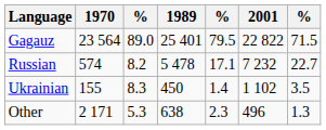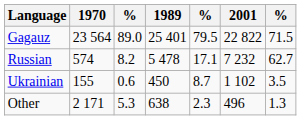Russian | column 7: 22.7 -> 62.7
Ukrainian | column 3: 8.3 -> 0.6
Ukrainian | column 5: 1.4 -> 8.7
